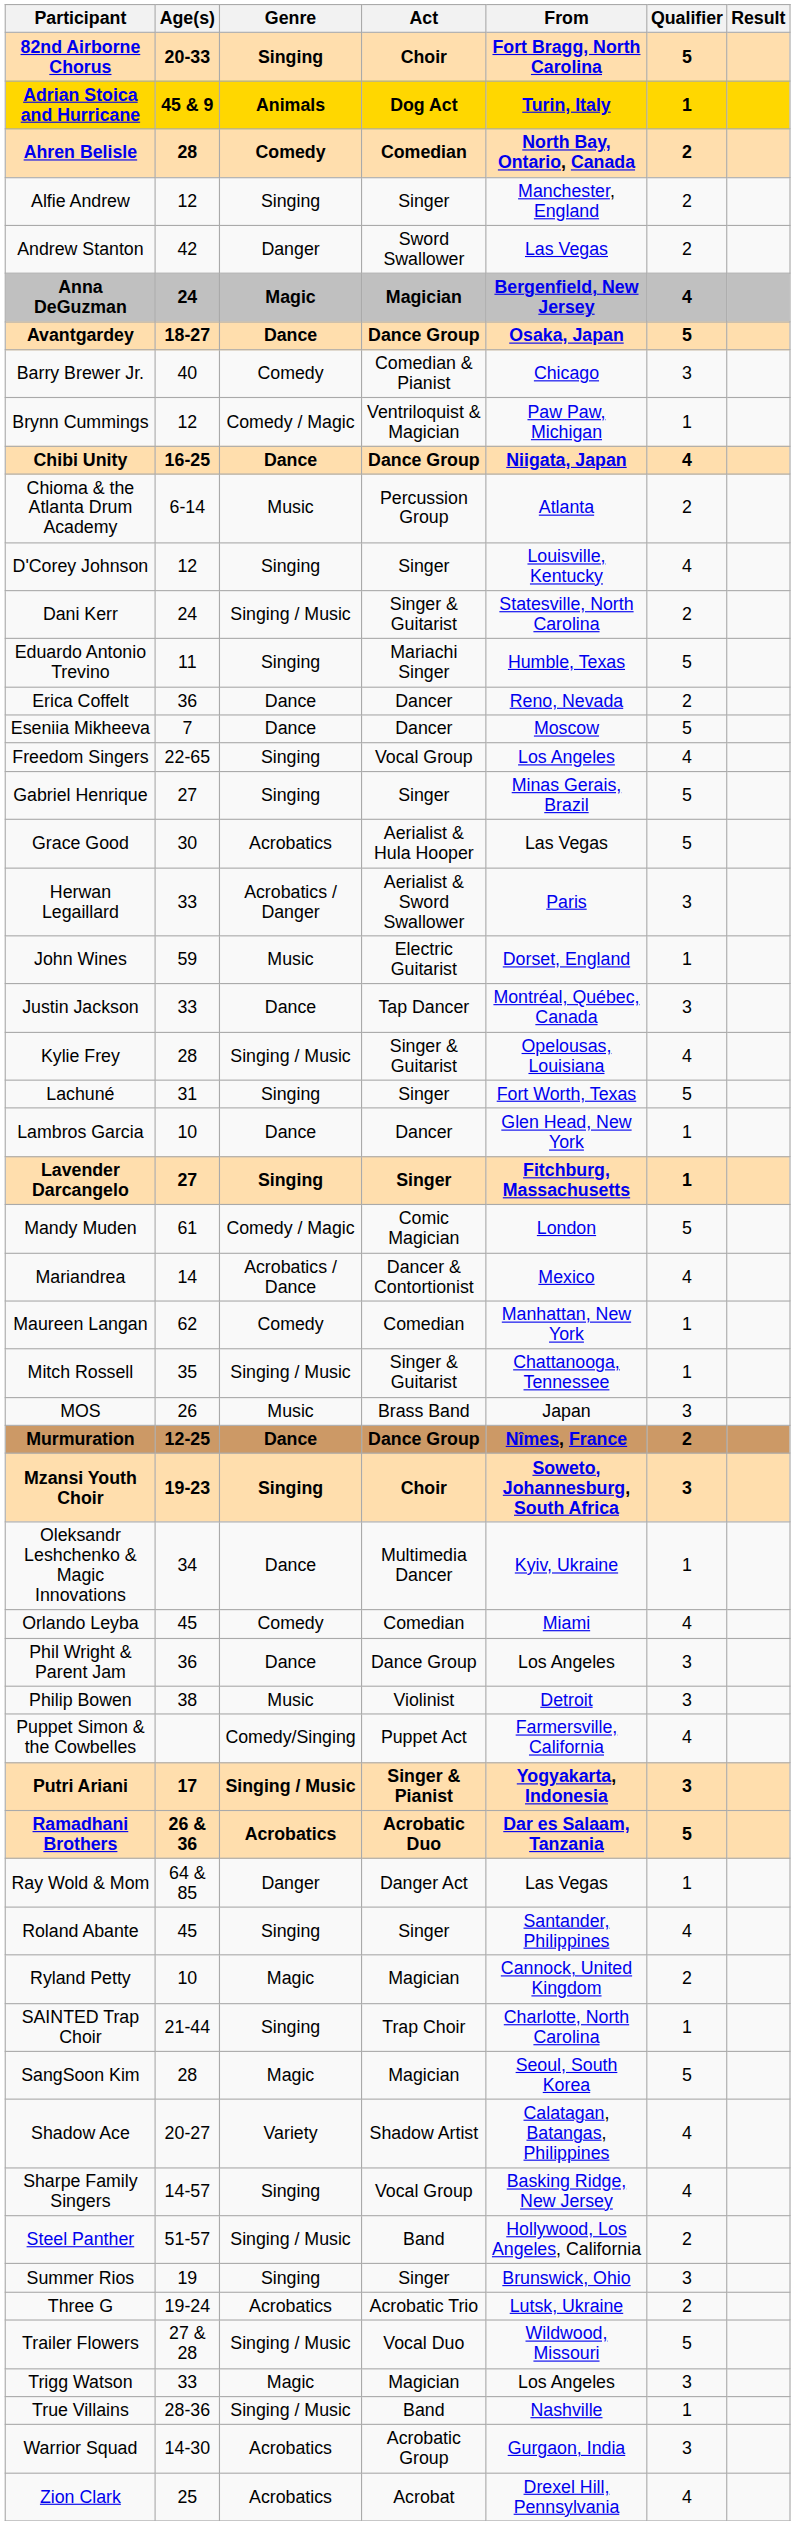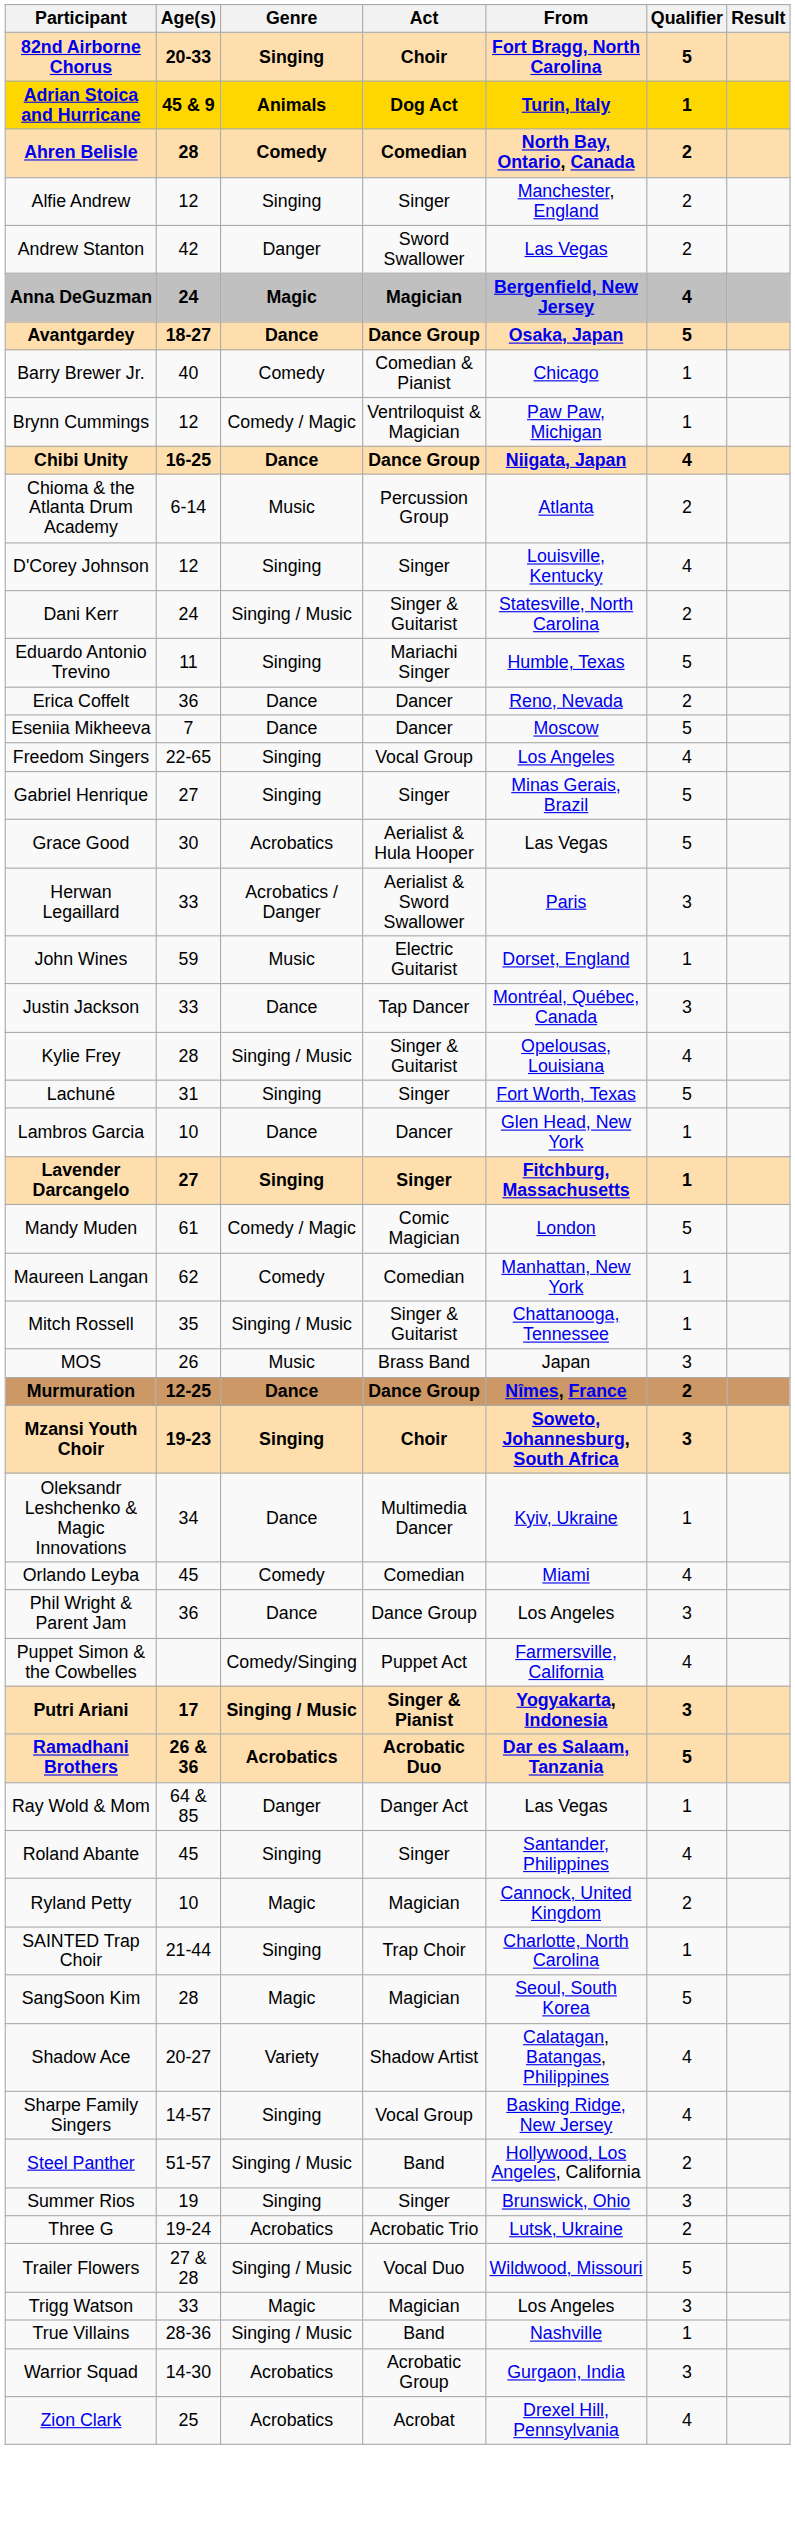Barry Brewer Jr. | Qualifier: 3 -> 1
- row: Mariandrea | 14 | Acrobatics / Dance | Dancer & Contortionist | Mexico | 4
- row: Philip Bowen | 38 | Music | Violinist | Detroit | 3
